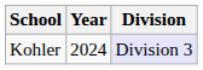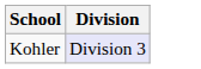- column: Year | 2024
